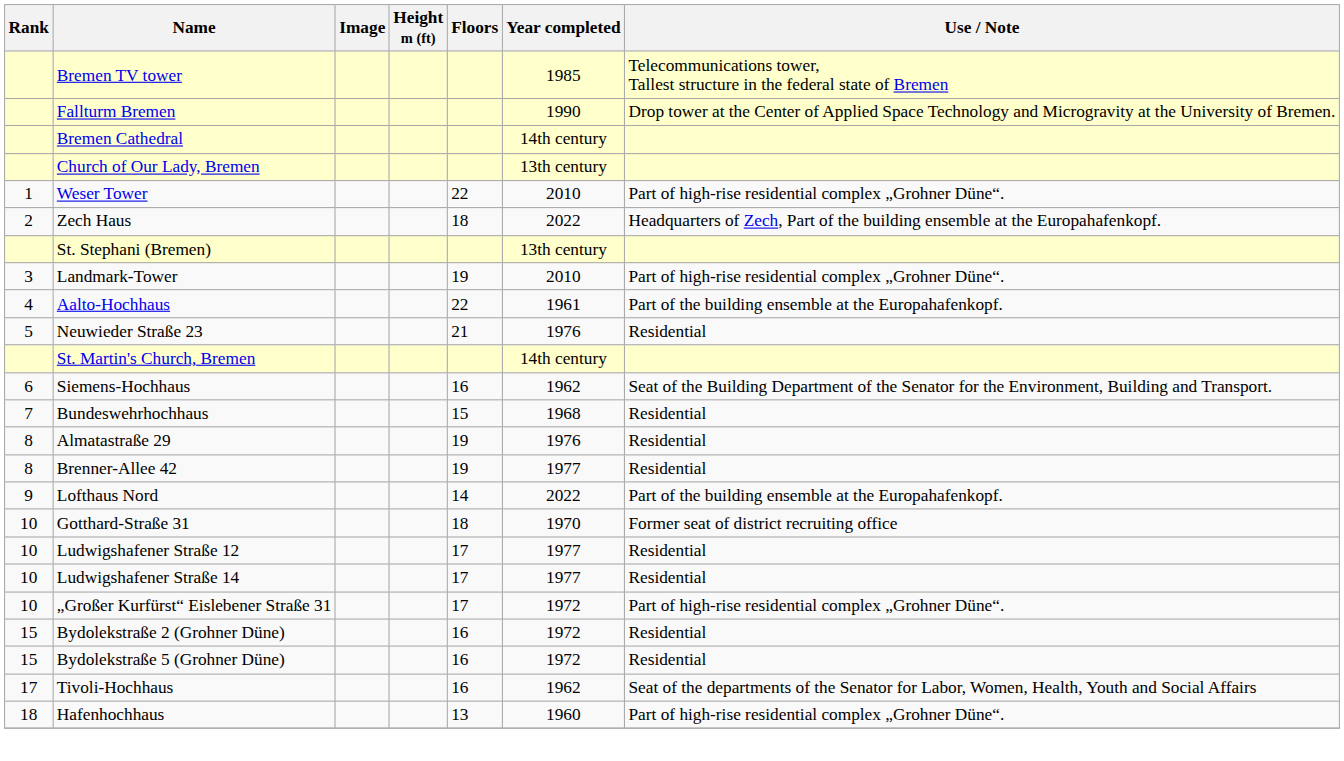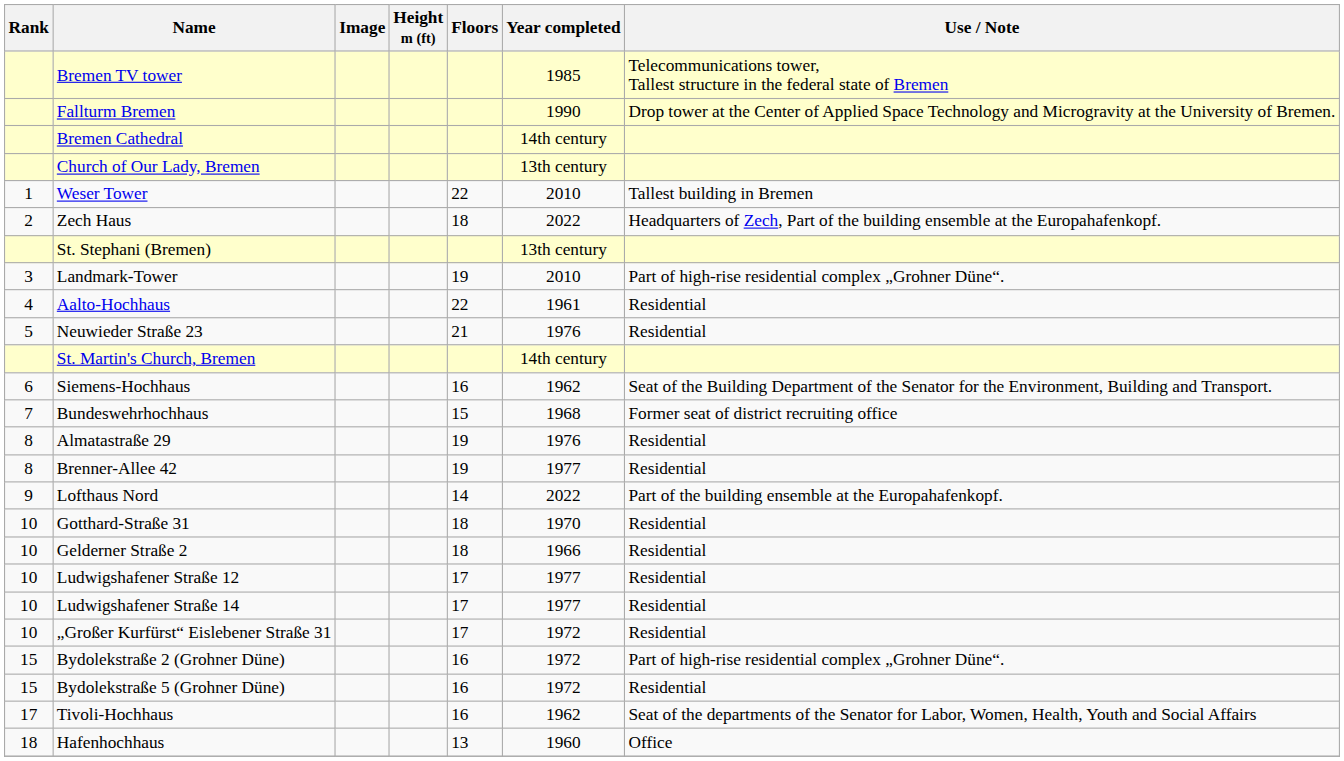Weser Tower | Use / Note: Part of high-rise residential complex „Grohner Düne“. -> Tallest building in Bremen
Aalto-Hochhaus | Use / Note: Part of the building ensemble at the Europahafenkopf. -> Residential
Bundeswehrhochhaus | Use / Note: Residential -> Former seat of district recruiting office
Gotthard-Straße 31 | Use / Note: Former seat of district recruiting office -> Residential
+ row: 10 | Gelderner Straße 2 | 18 | 1966 | Residential
„Großer Kurfürst“ Eislebener Straße 31 | Use / Note: Part of high-rise residential complex „Grohner Düne“. -> Residential
Bydolekstraße 2 (Grohner Düne) | Use / Note: Residential -> Part of high-rise residential complex „Grohner Düne“.
Hafenhochhaus | Use / Note: Part of high-rise residential complex „Grohner Düne“. -> Office
